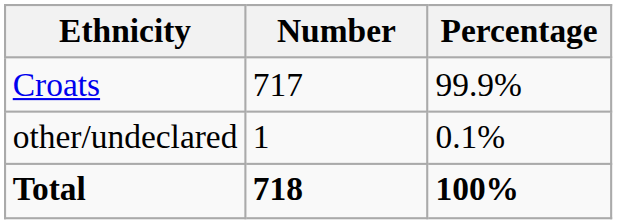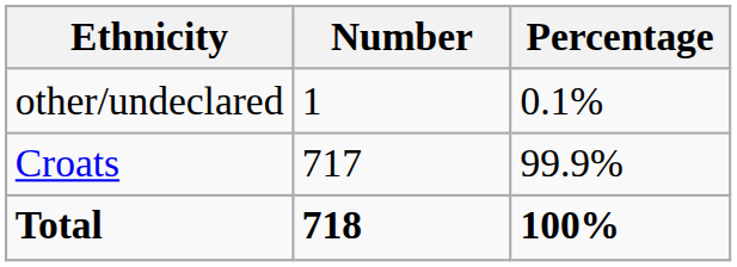rows swapped: Croats <-> other/undeclared
